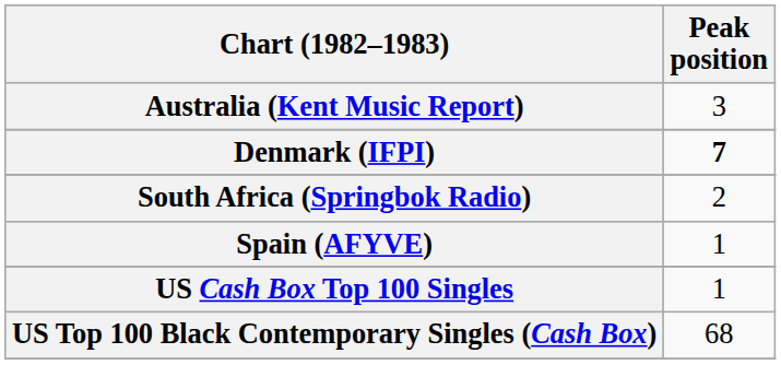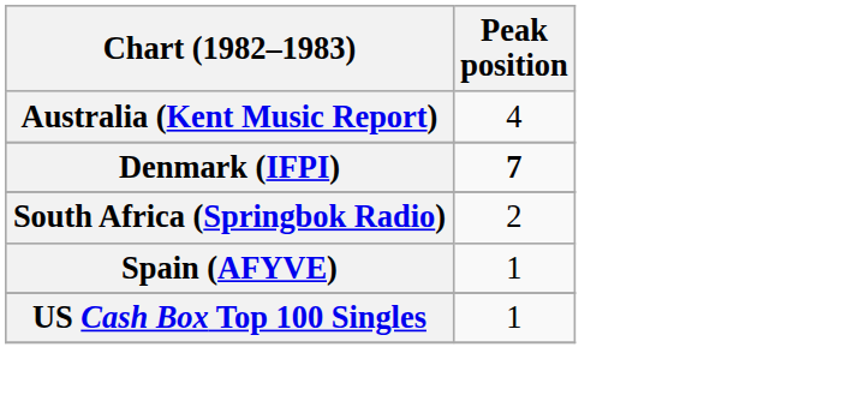Australia (Kent Music Report) | Peak position: 3 -> 4
- row: US Top 100 Black Contemporary Singles (Cash Box) | 68
